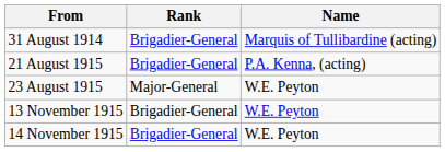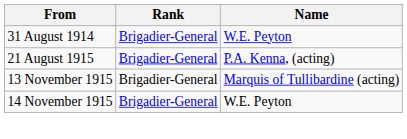31 August 1914 | Name: Marquis of Tullibardine (acting) -> W.E. Peyton
- row: 23 August 1915 | Major-General | W.E. Peyton
13 November 1915 | Name: W.E. Peyton -> Marquis of Tullibardine (acting)
